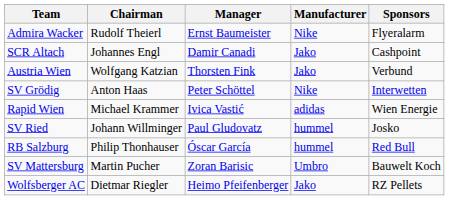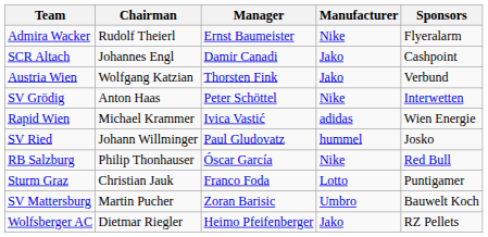RB Salzburg | Manufacturer: hummel -> Nike
+ row: Sturm Graz | Christian Jauk | Franco Foda | Lotto | Puntigamer
